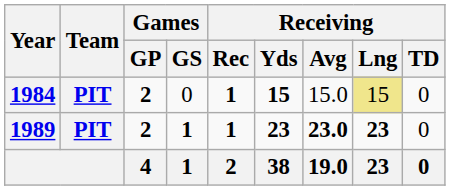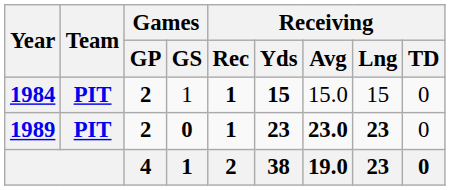1984 | Games / GS: 0 -> 1
1984 | Receiving / Lng: khaki background -> no background
1989 | Games / GS: 1 -> 0
